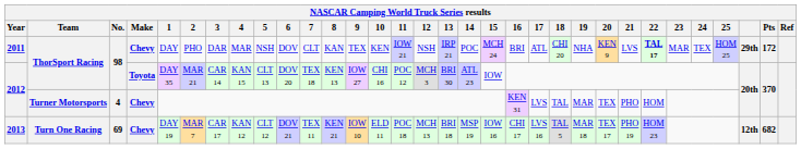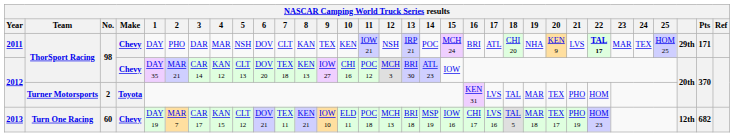2011 | Pts: 172 -> 171
2012 / ThorSport Racing | Make: Toyota -> Chevy
2012 / ThorSport Racing | 4: KAN 15 -> KAN 12
2012 / Turner Motorsports | No.: 4 -> 2
2012 / Turner Motorsports | Make: Chevy -> Toyota
2013 | No.: 69 -> 60
2013 | 4: KAN 12 -> KAN 15
